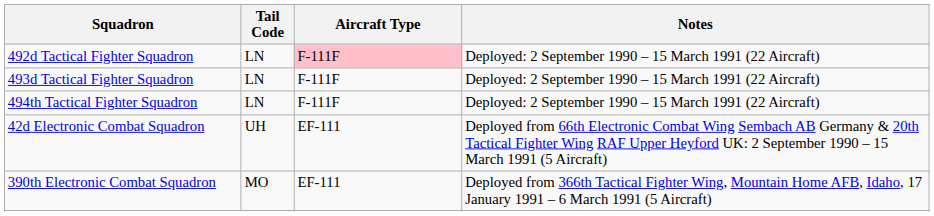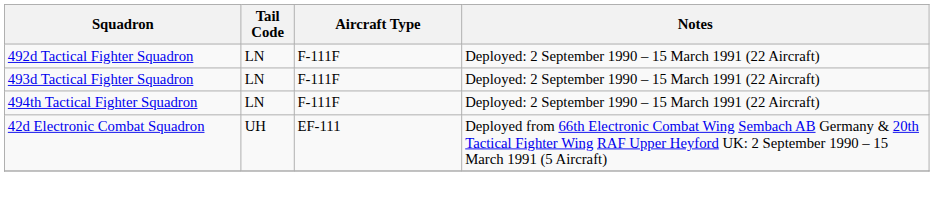492d Tactical Fighter Squadron | Aircraft Type: pink background -> no background
- row: 390th Electronic Combat Squadron | MO | EF-111 | Deployed from 366th Tactical Fighter Wing, Mountain Home AFB, Idaho, 17 January 1991 – 6 March 1991 (5 Aircraft)
